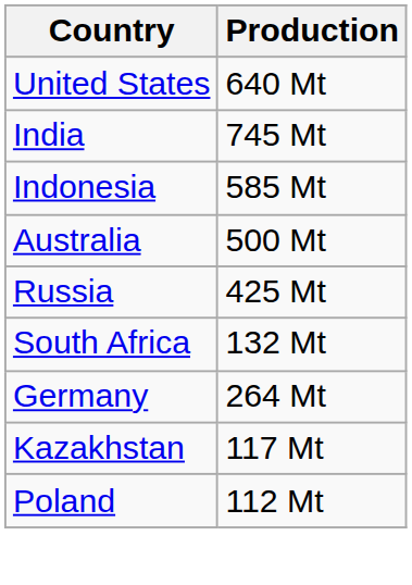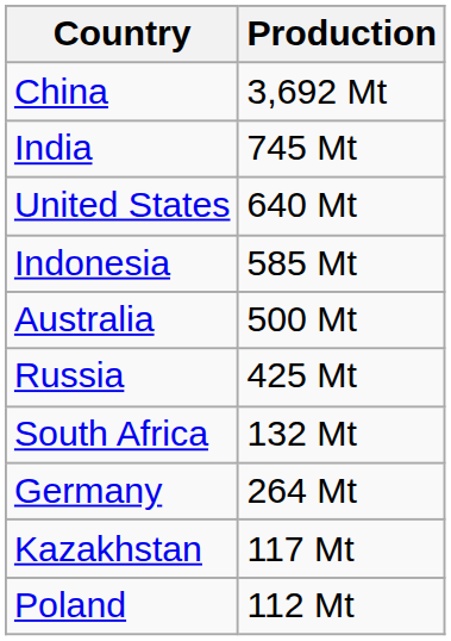+ row: China | 3,692 Mt
rows swapped: India <-> United States
